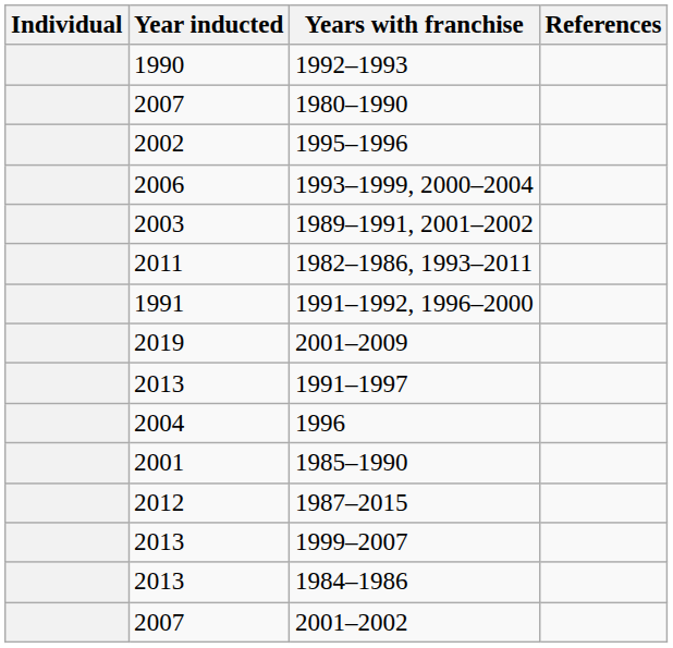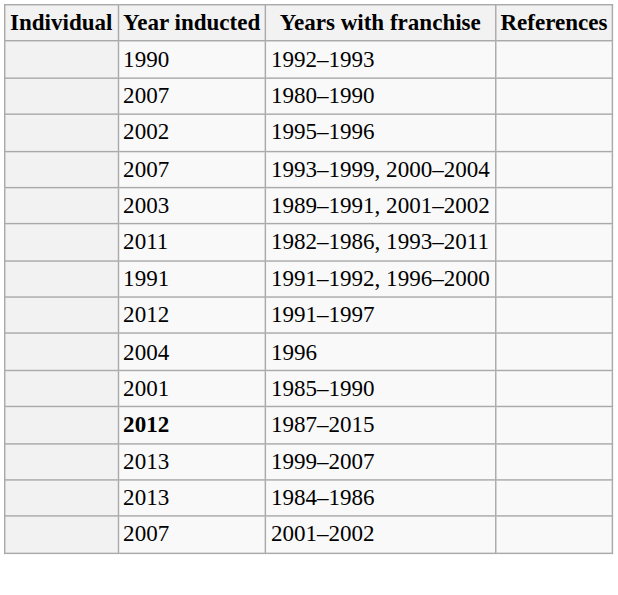1993–1999, 2000–2004 | Year inducted: 2006 -> 2007
- row: 2019 | 2001–2009
1991–1997 | Year inducted: 2013 -> 2012
1987–2015 | Year inducted: normal -> bold
